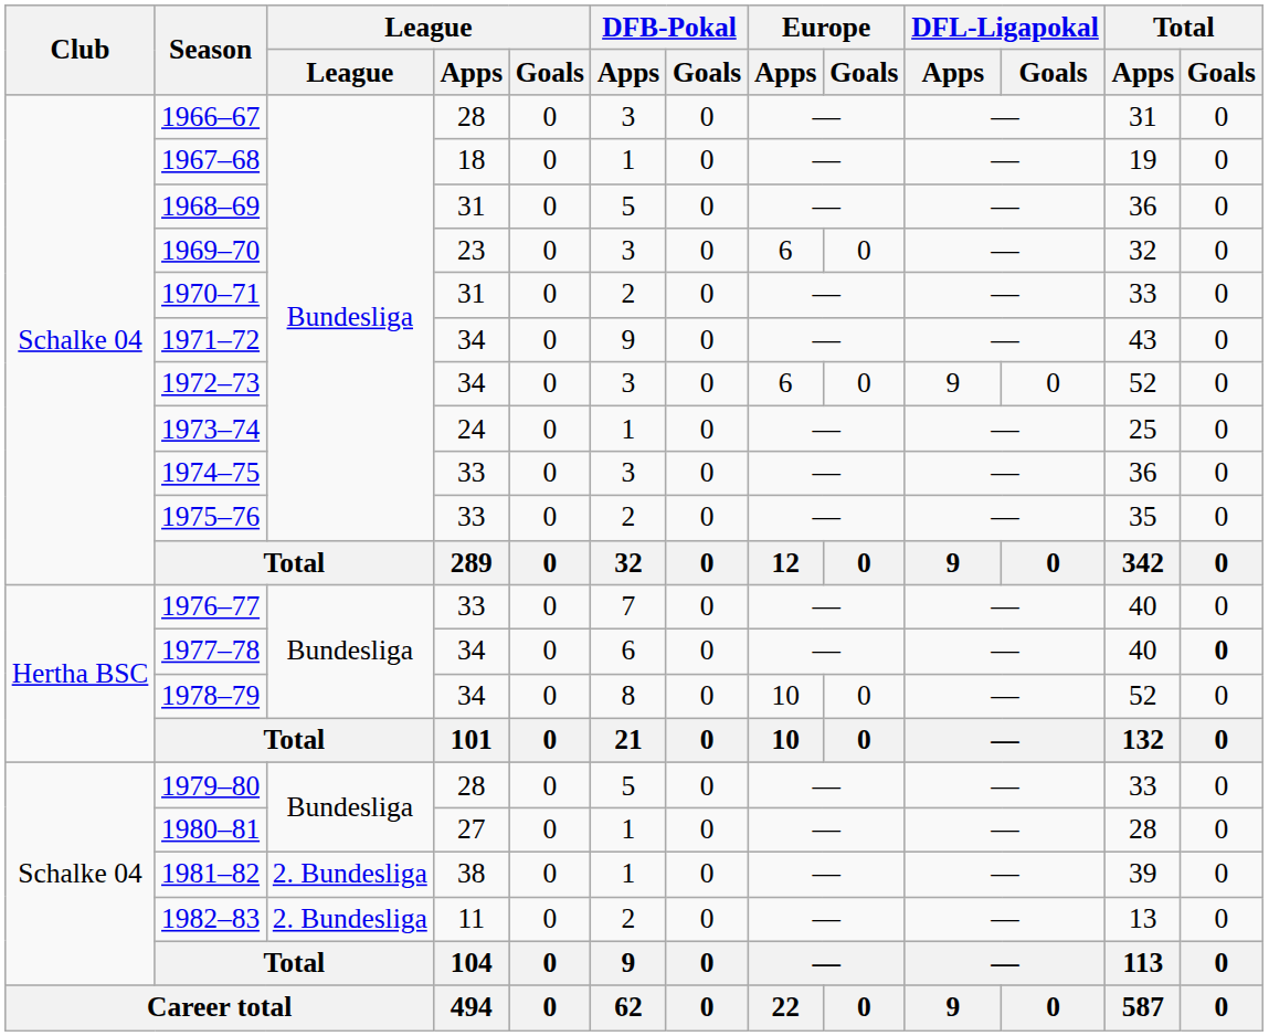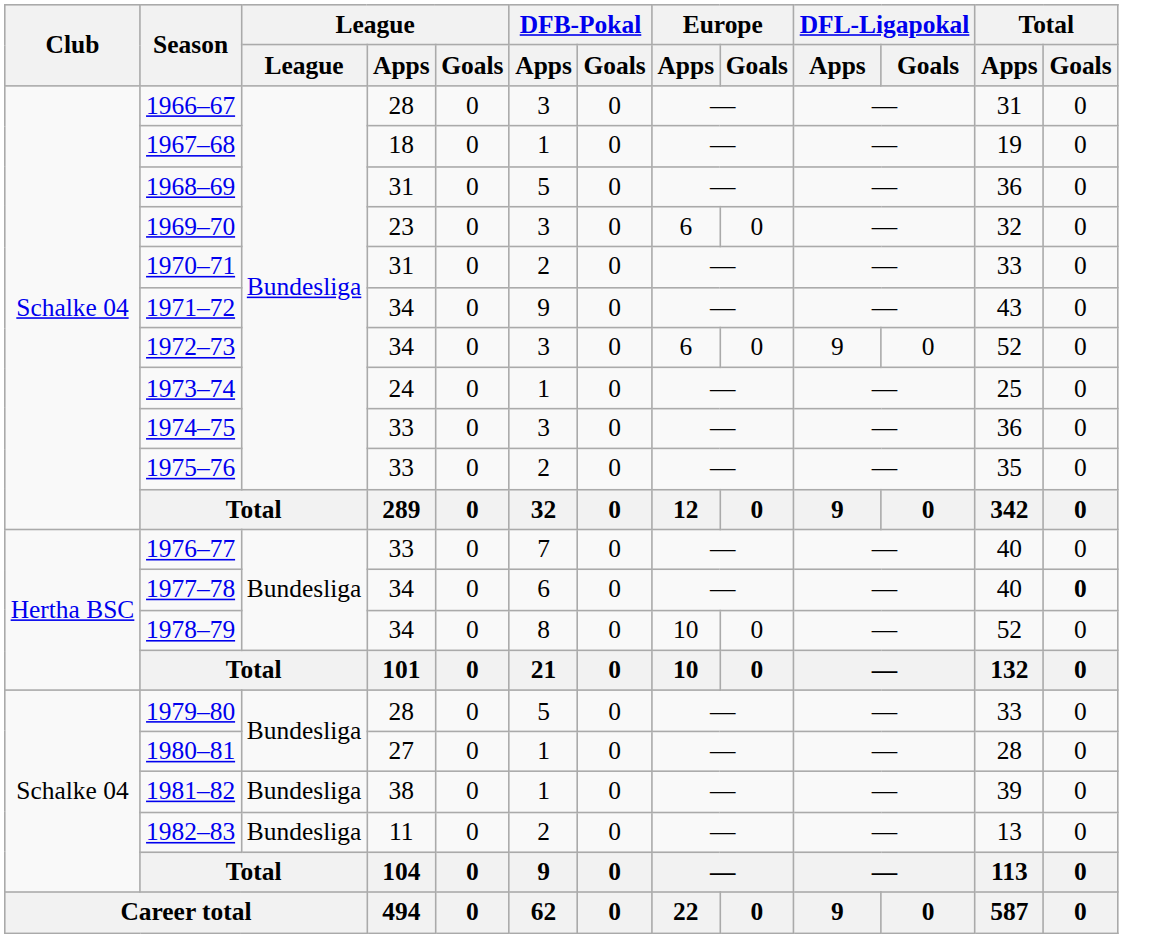1981–82 | League: 2. Bundesliga -> Bundesliga
1982–83 | League: 2. Bundesliga -> Bundesliga
